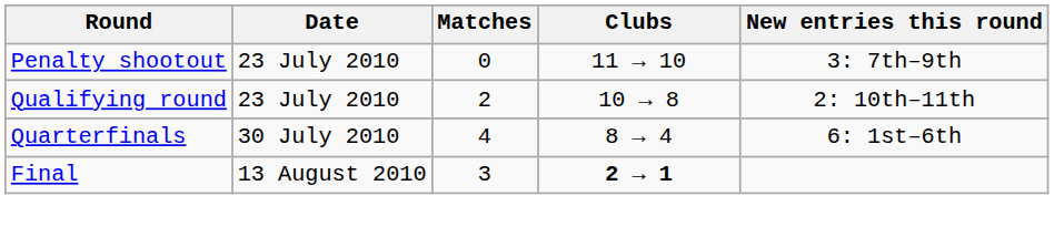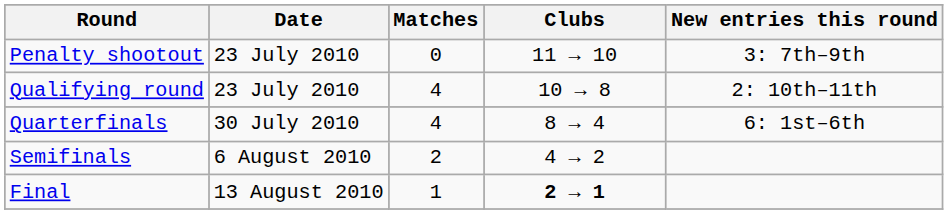Qualifying round | Matches: 2 -> 4
+ row: Semifinals | 6 August 2010 | 2 | 4 → 2
Final | Matches: 3 -> 1
